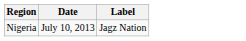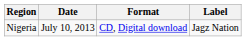+ column: Format | CD, Digital download
